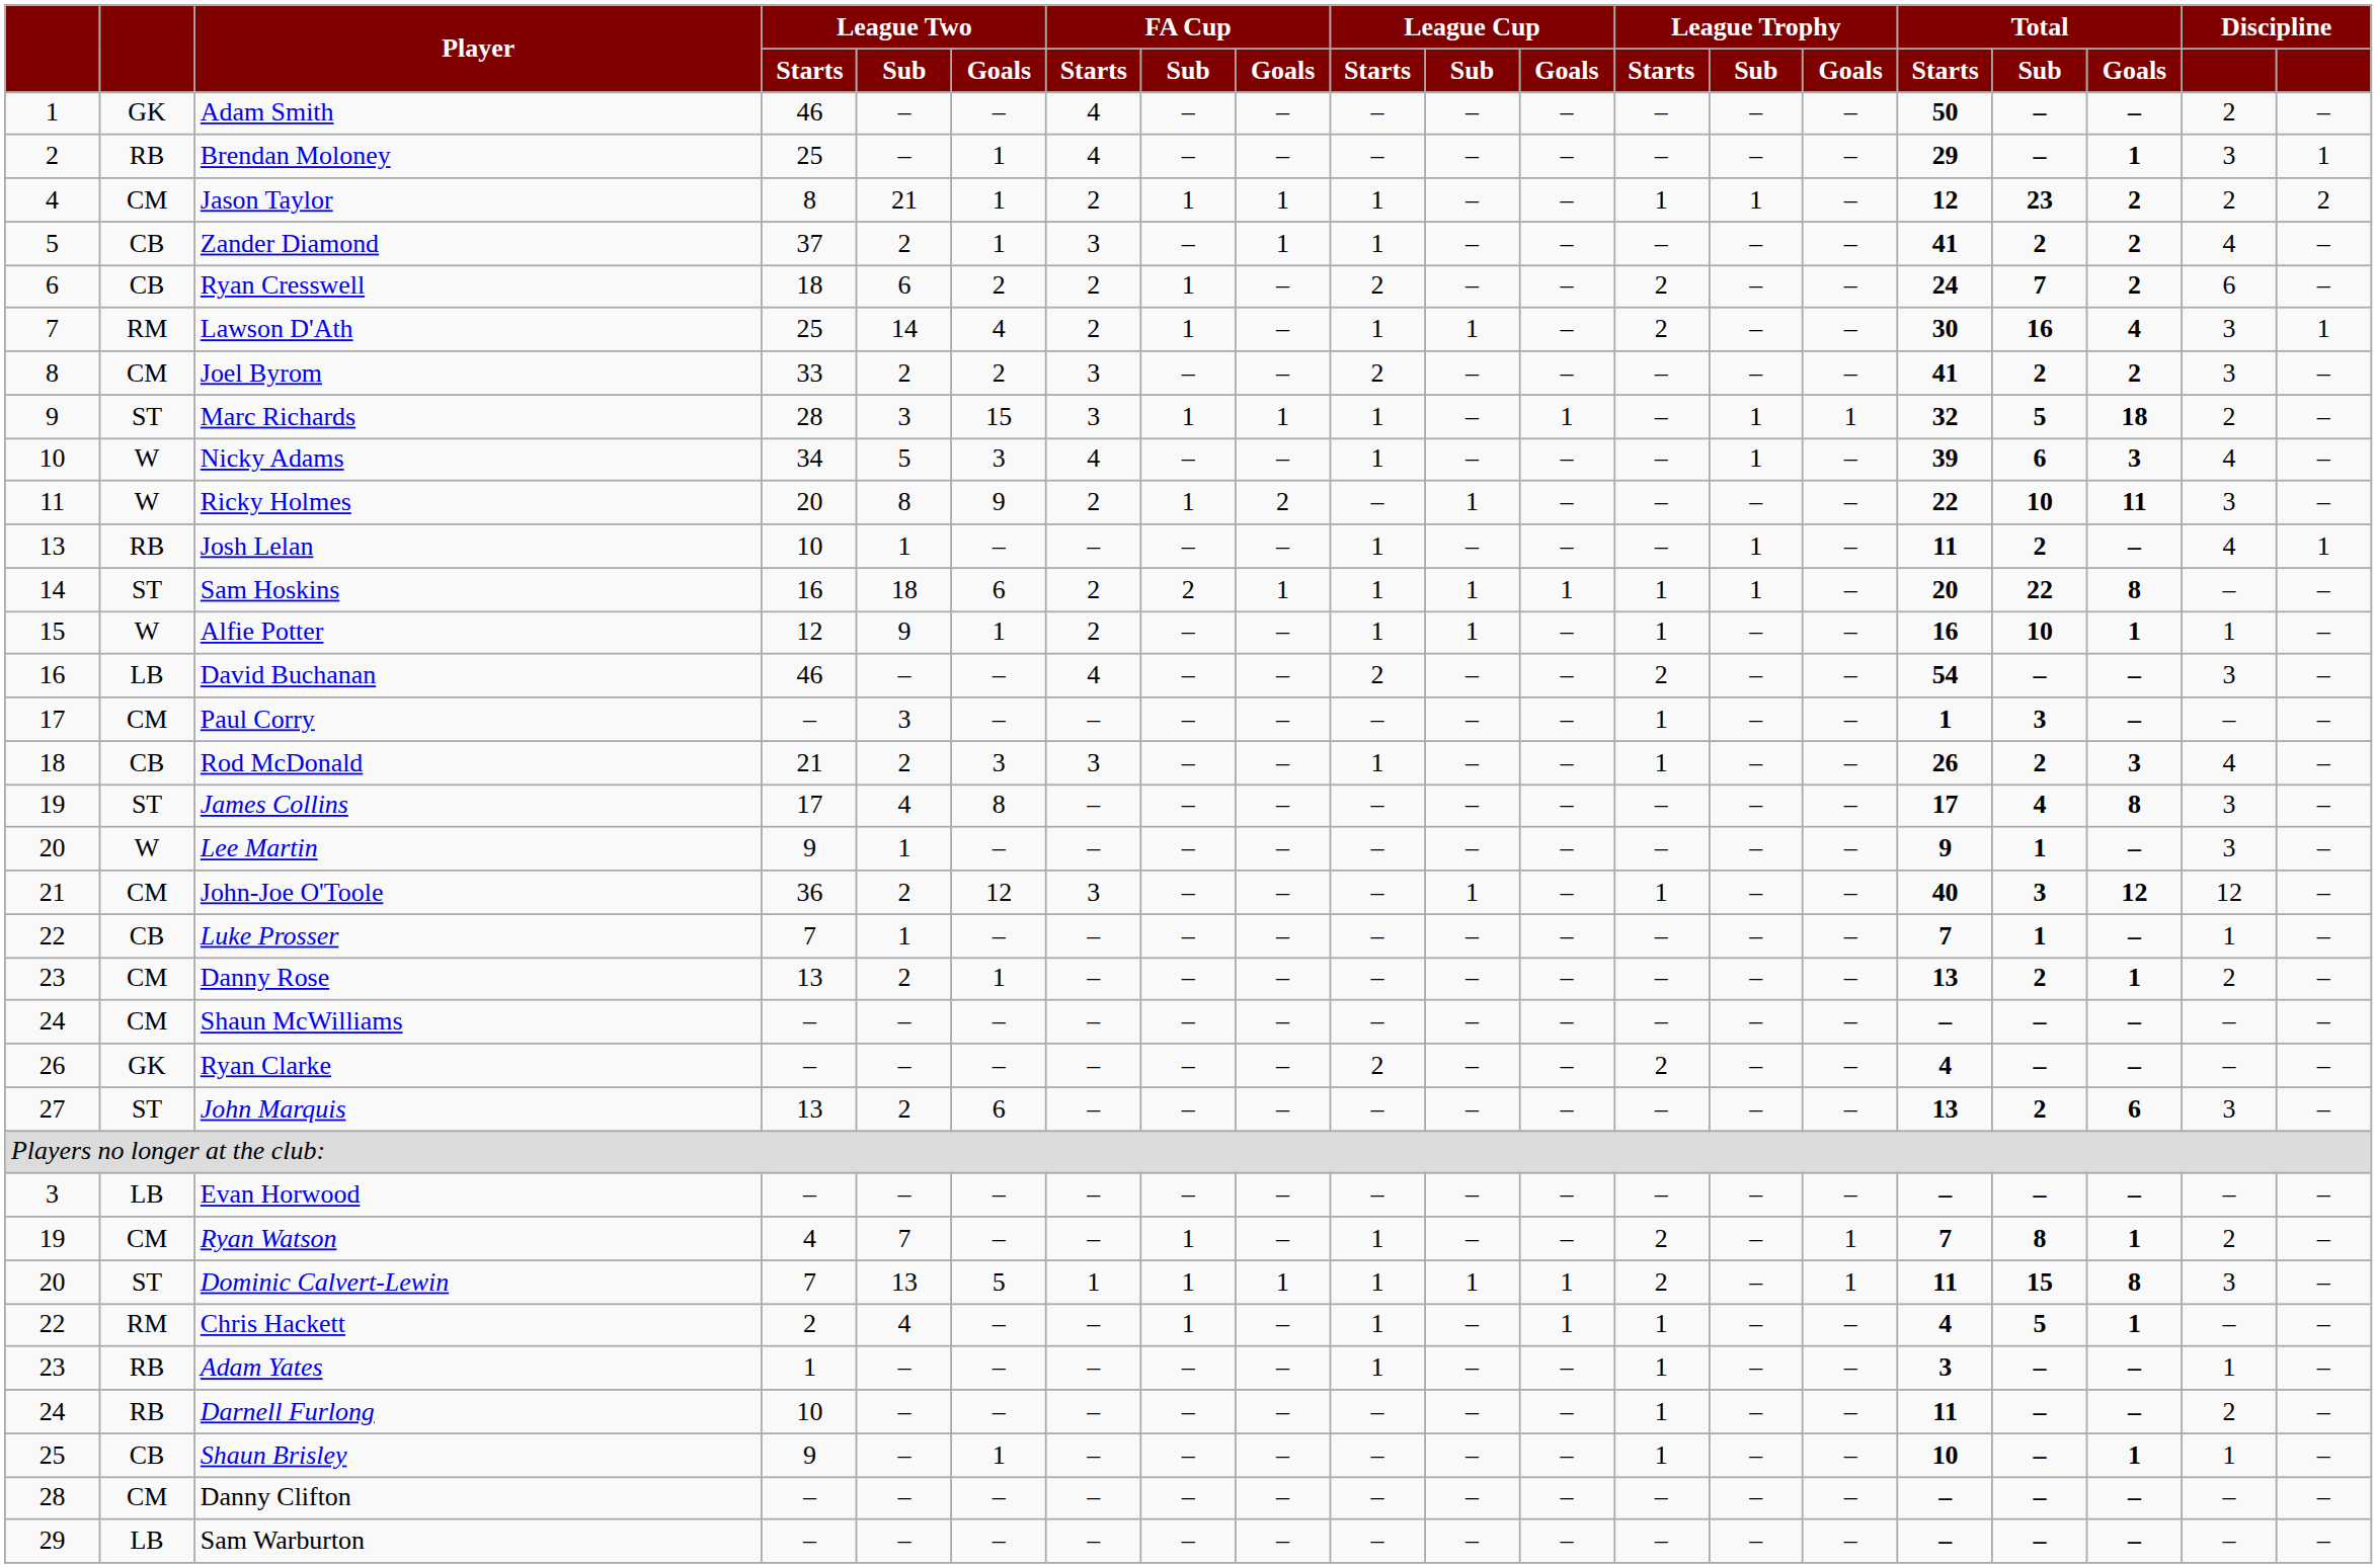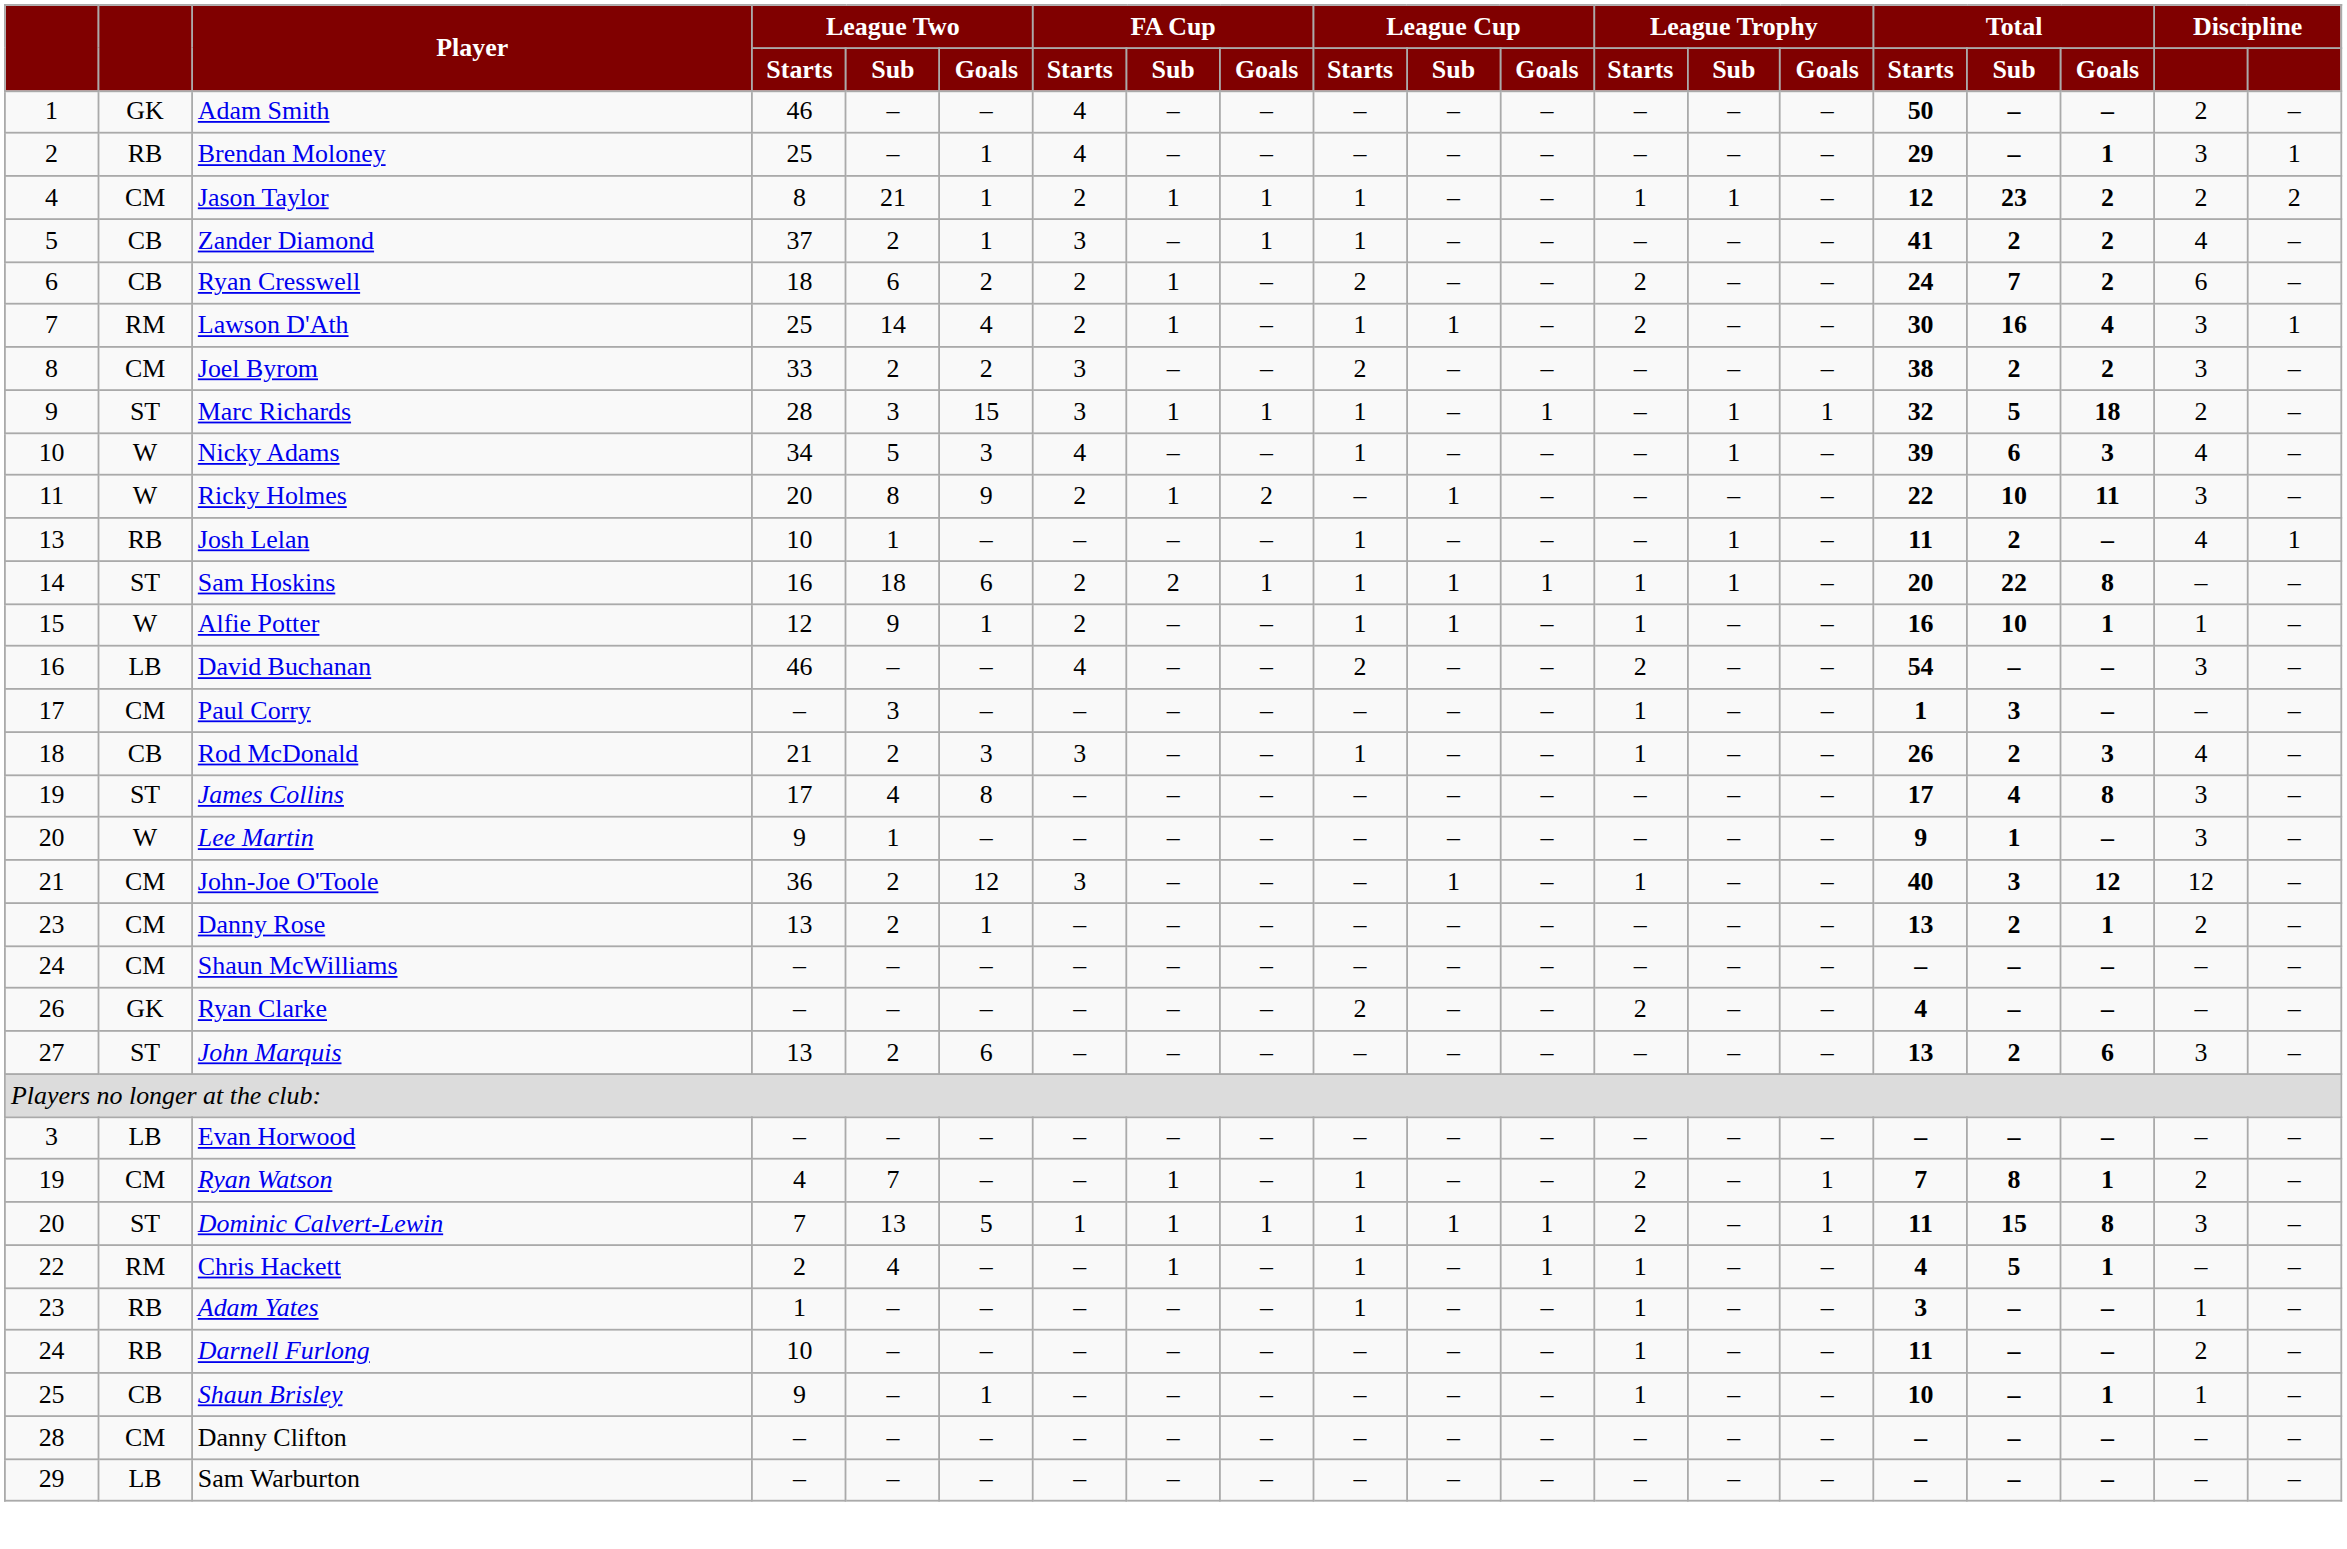Joel Byrom | Total / Starts: 41 -> 38
- row: 22 | CB | Luke Prosser | 7 | 1 | – | – | – | – | – | – | – | – | – | – | 7 | 1 | – | 1 | –
